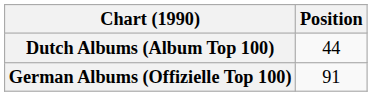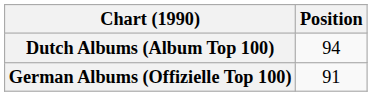Dutch Albums (Album Top 100) | Position: 44 -> 94
